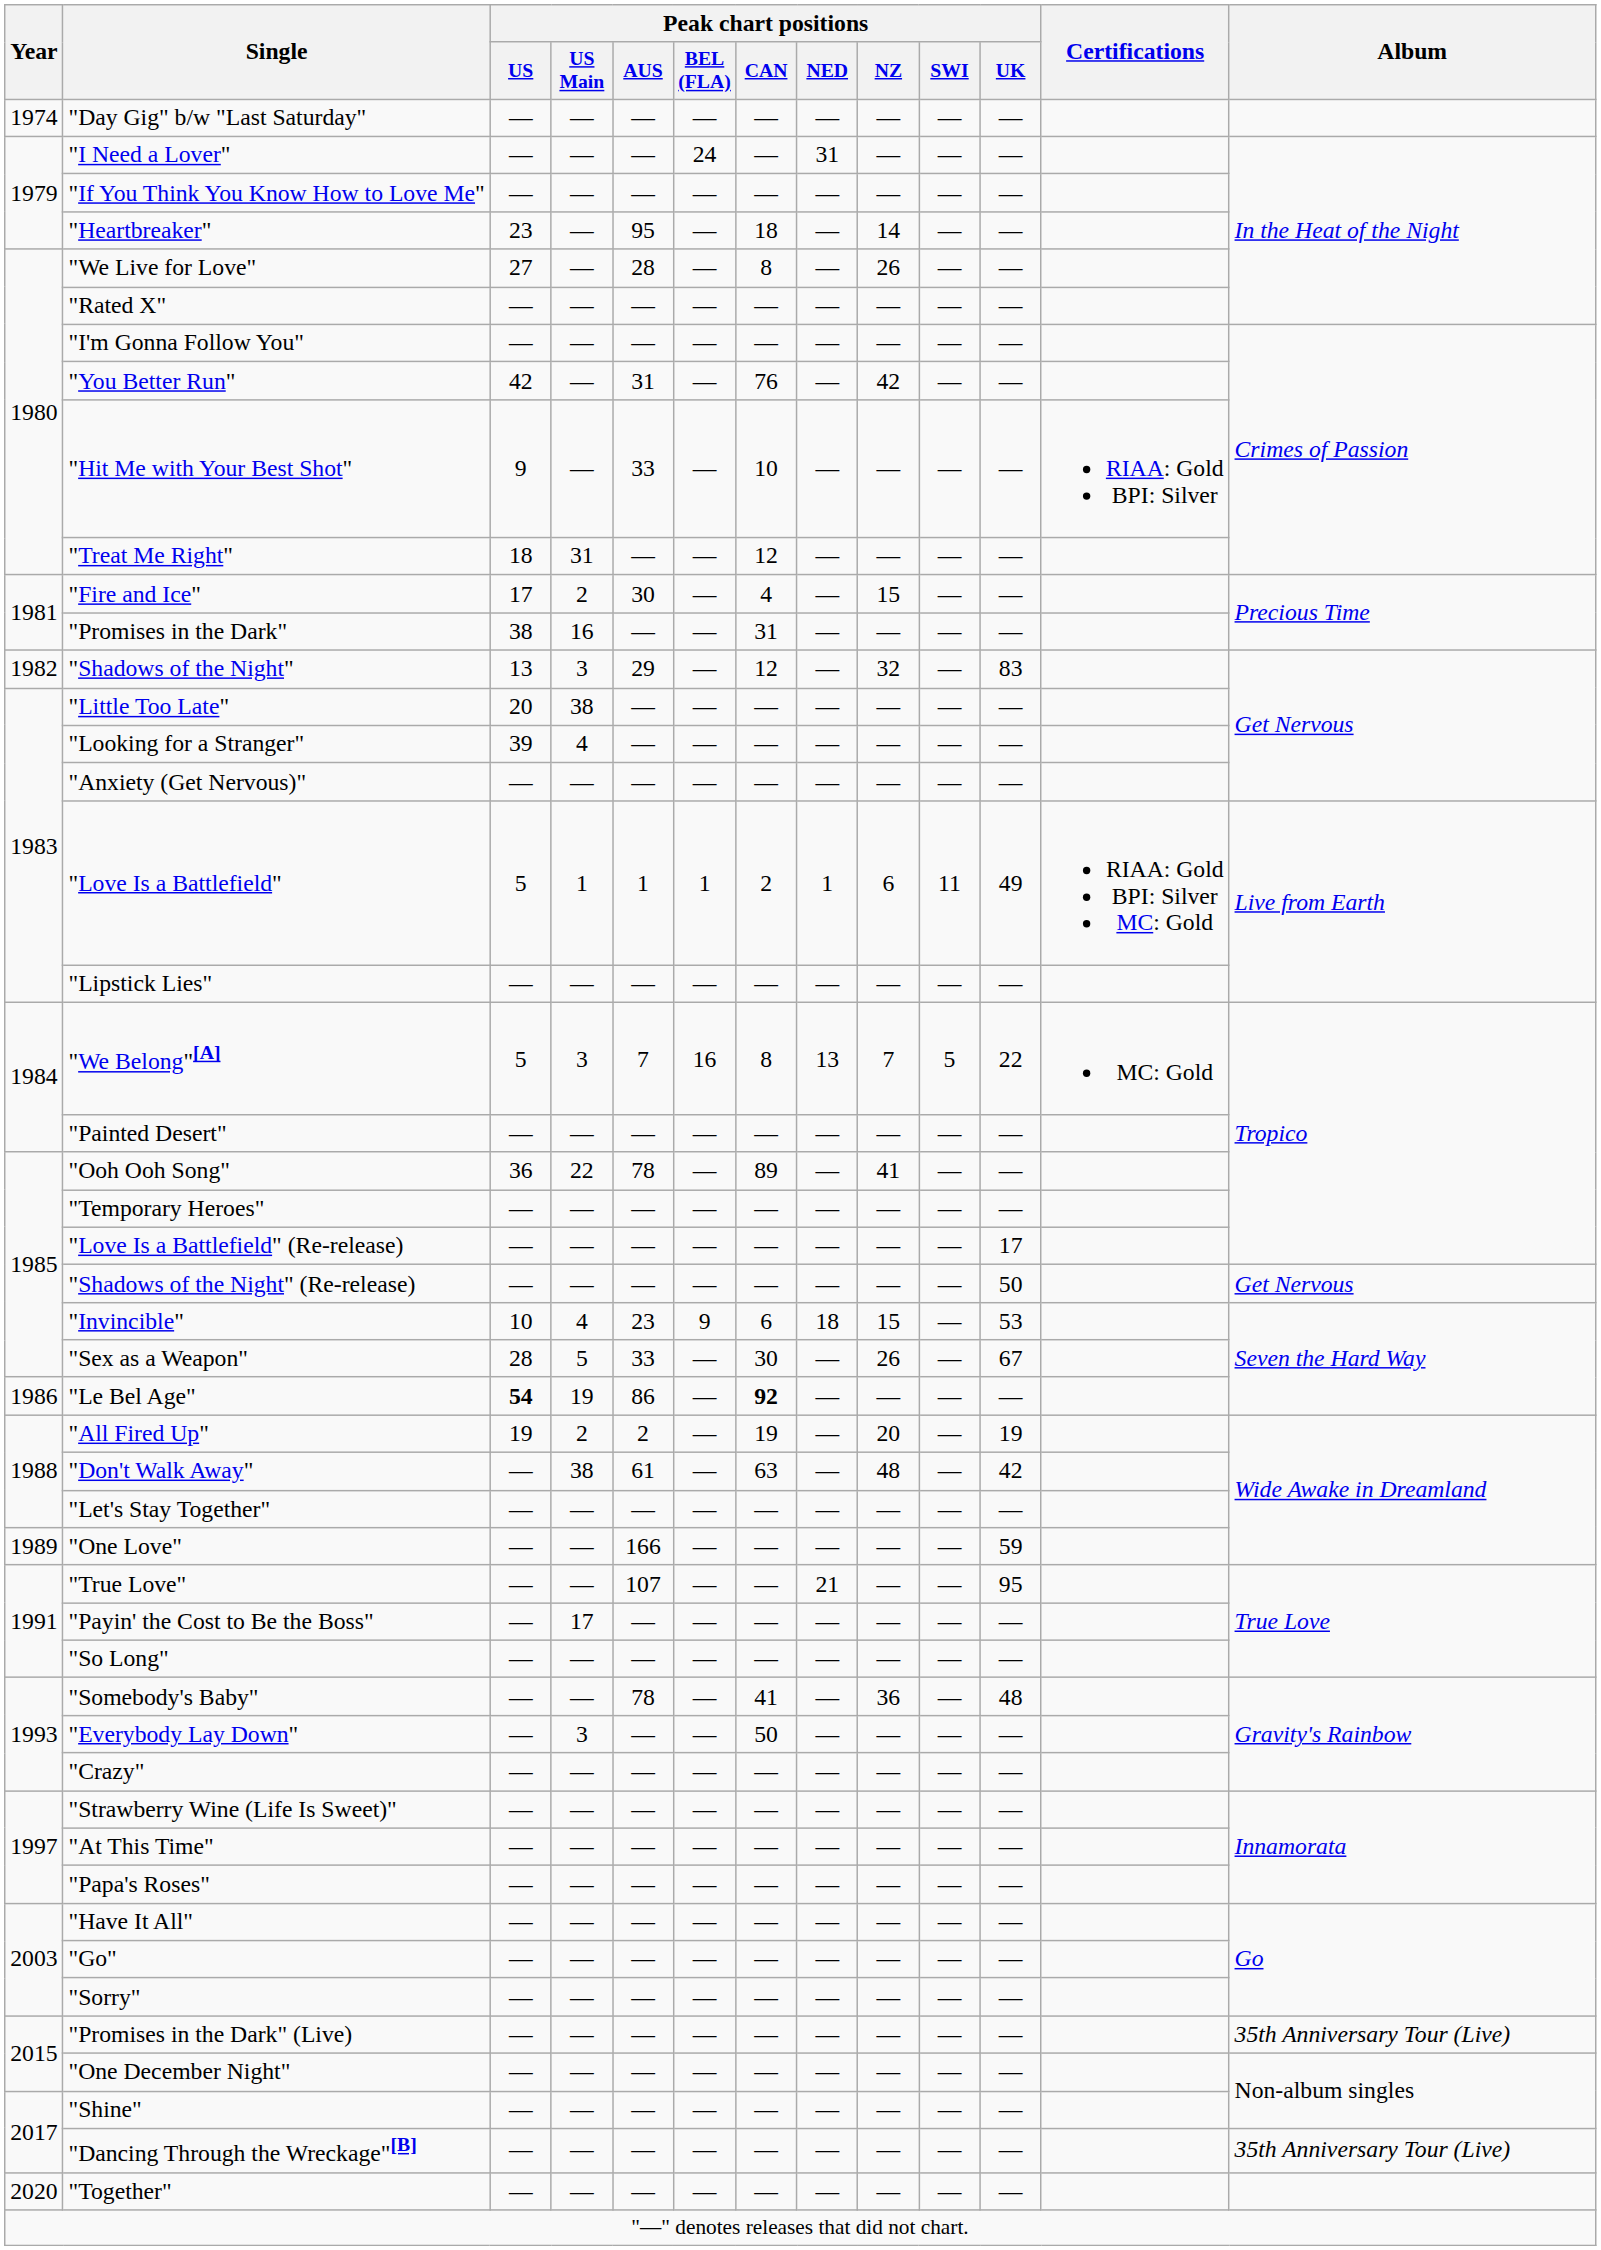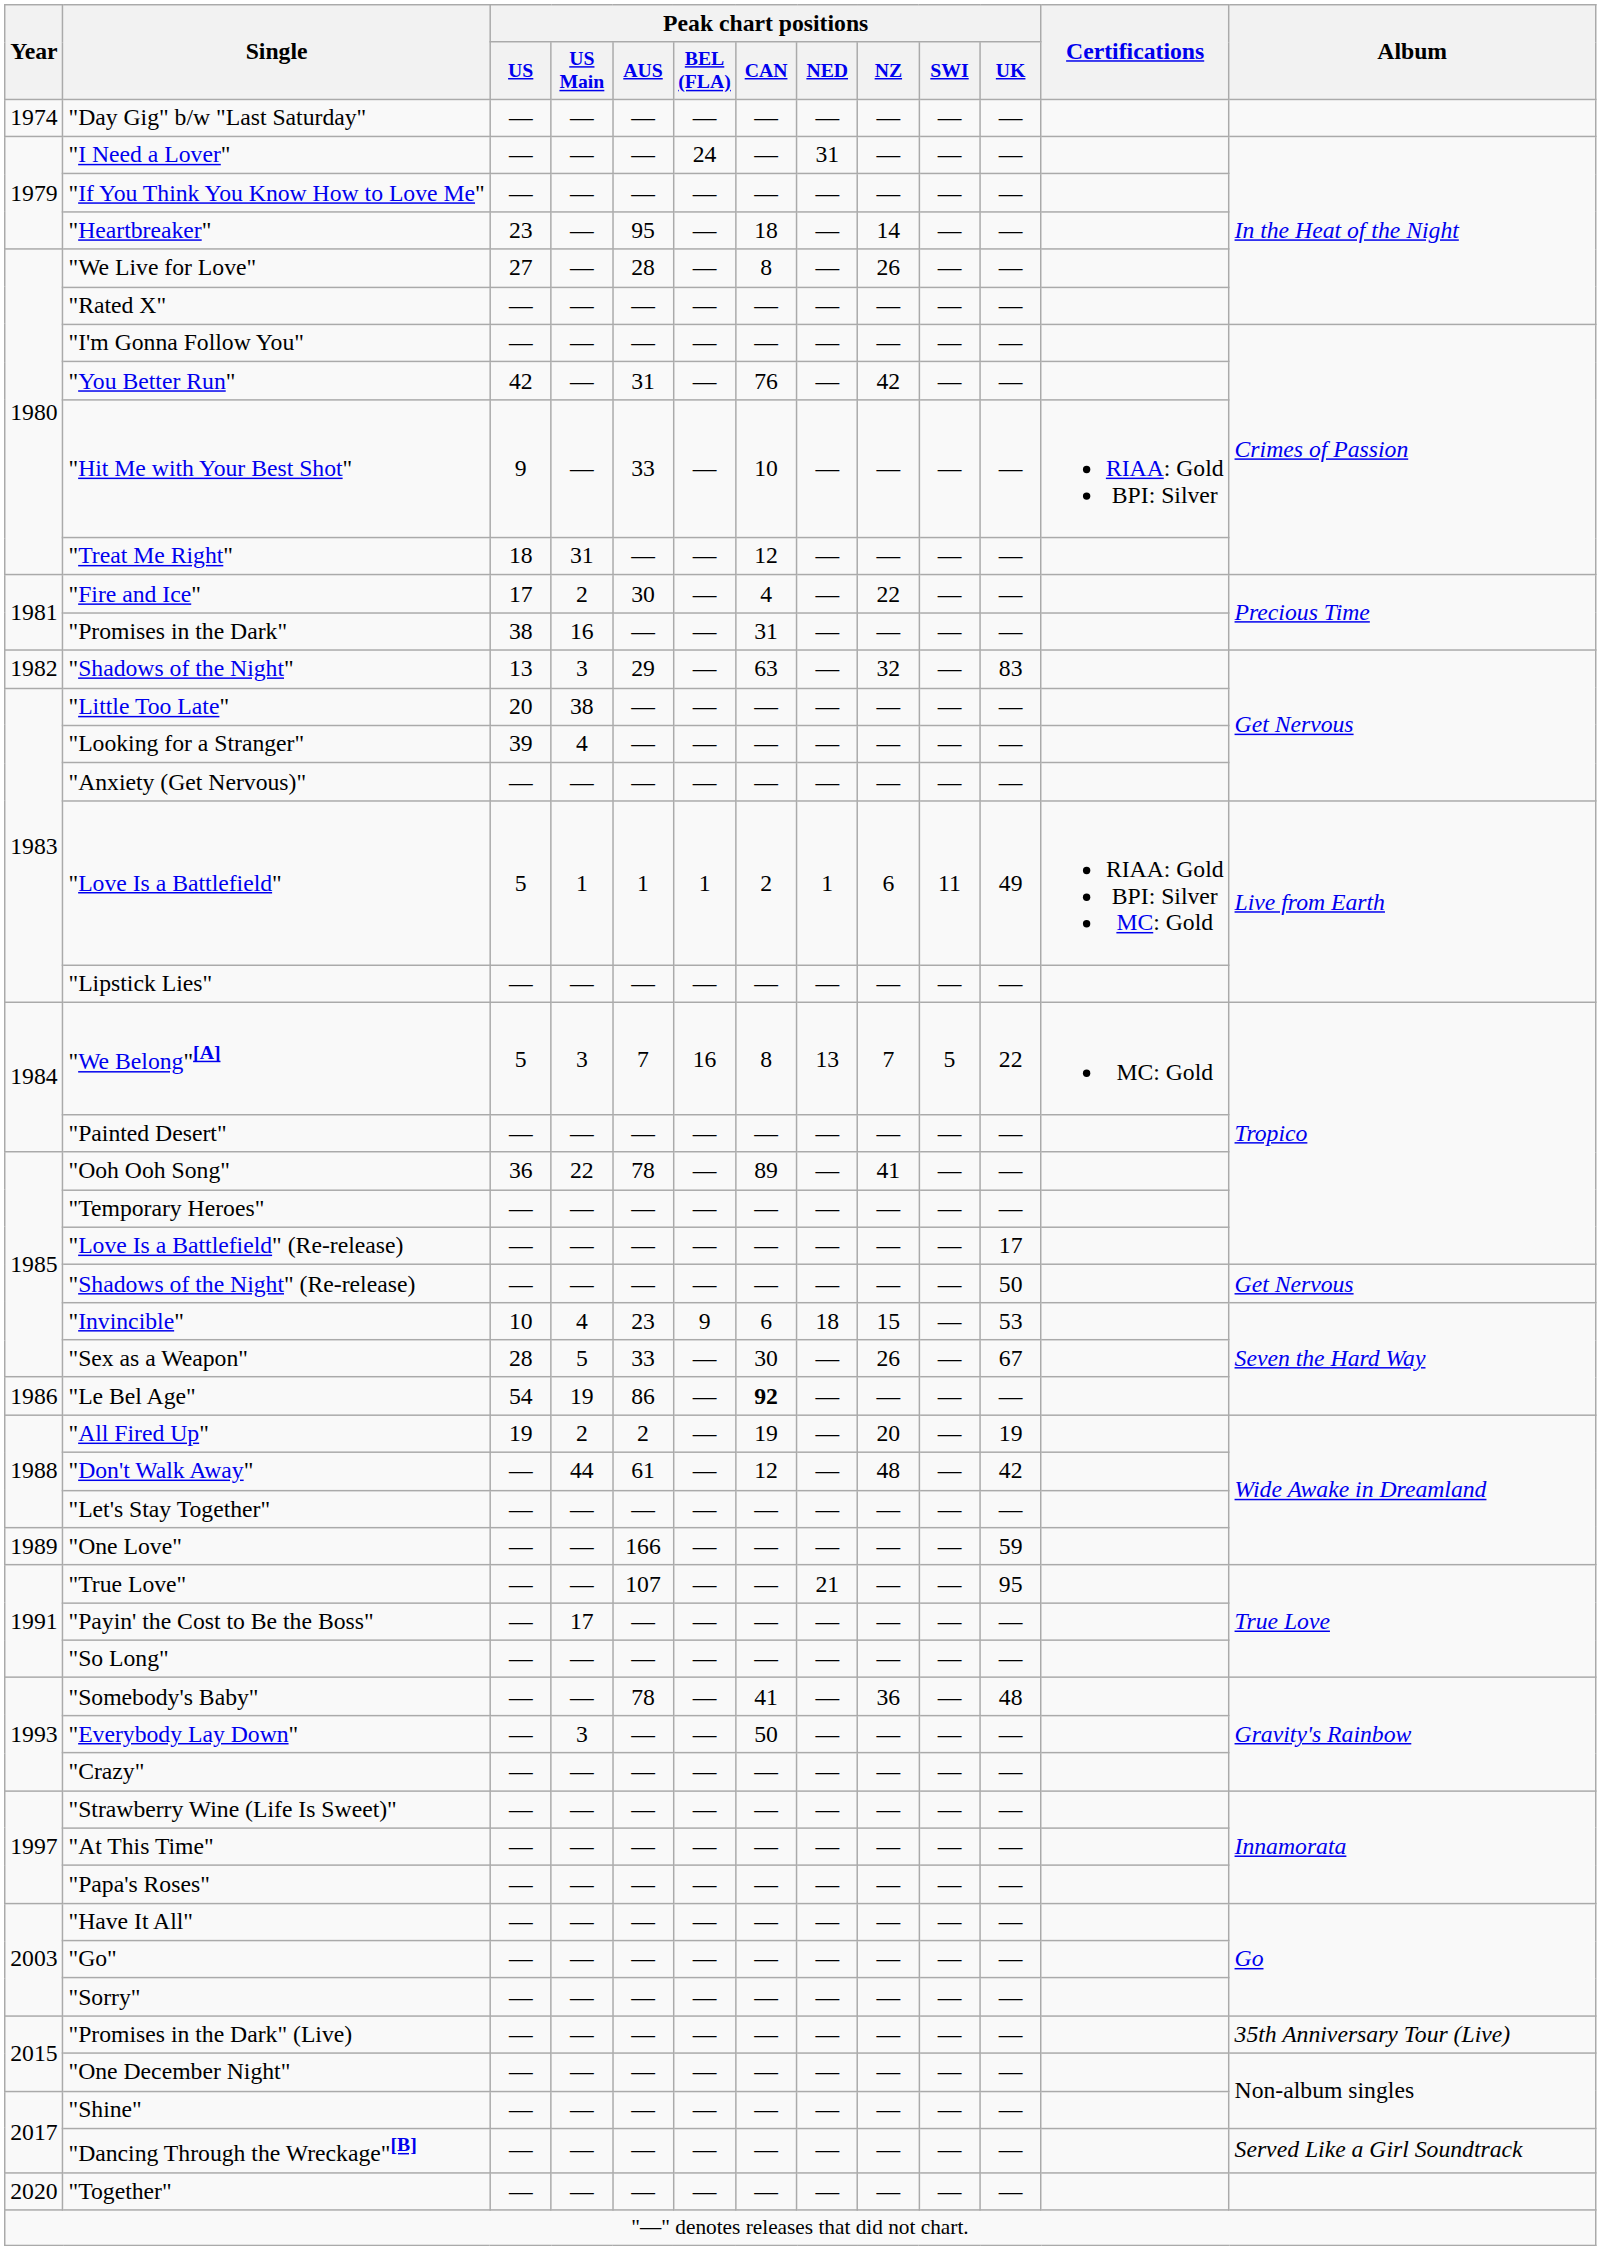"Fire and Ice" | Peak chart positions / NZ: 15 -> 22
"Shadows of the Night" | Peak chart positions / CAN: 12 -> 63
"Le Bel Age" | Peak chart positions / US: bold -> normal
"Don't Walk Away" | Peak chart positions / US Main: 38 -> 44
"Don't Walk Away" | Peak chart positions / CAN: 63 -> 12
"Dancing Through the Wreckage"[B] | Album: 35th Anniversary Tour (Live) -> Served Like a Girl Soundtrack
